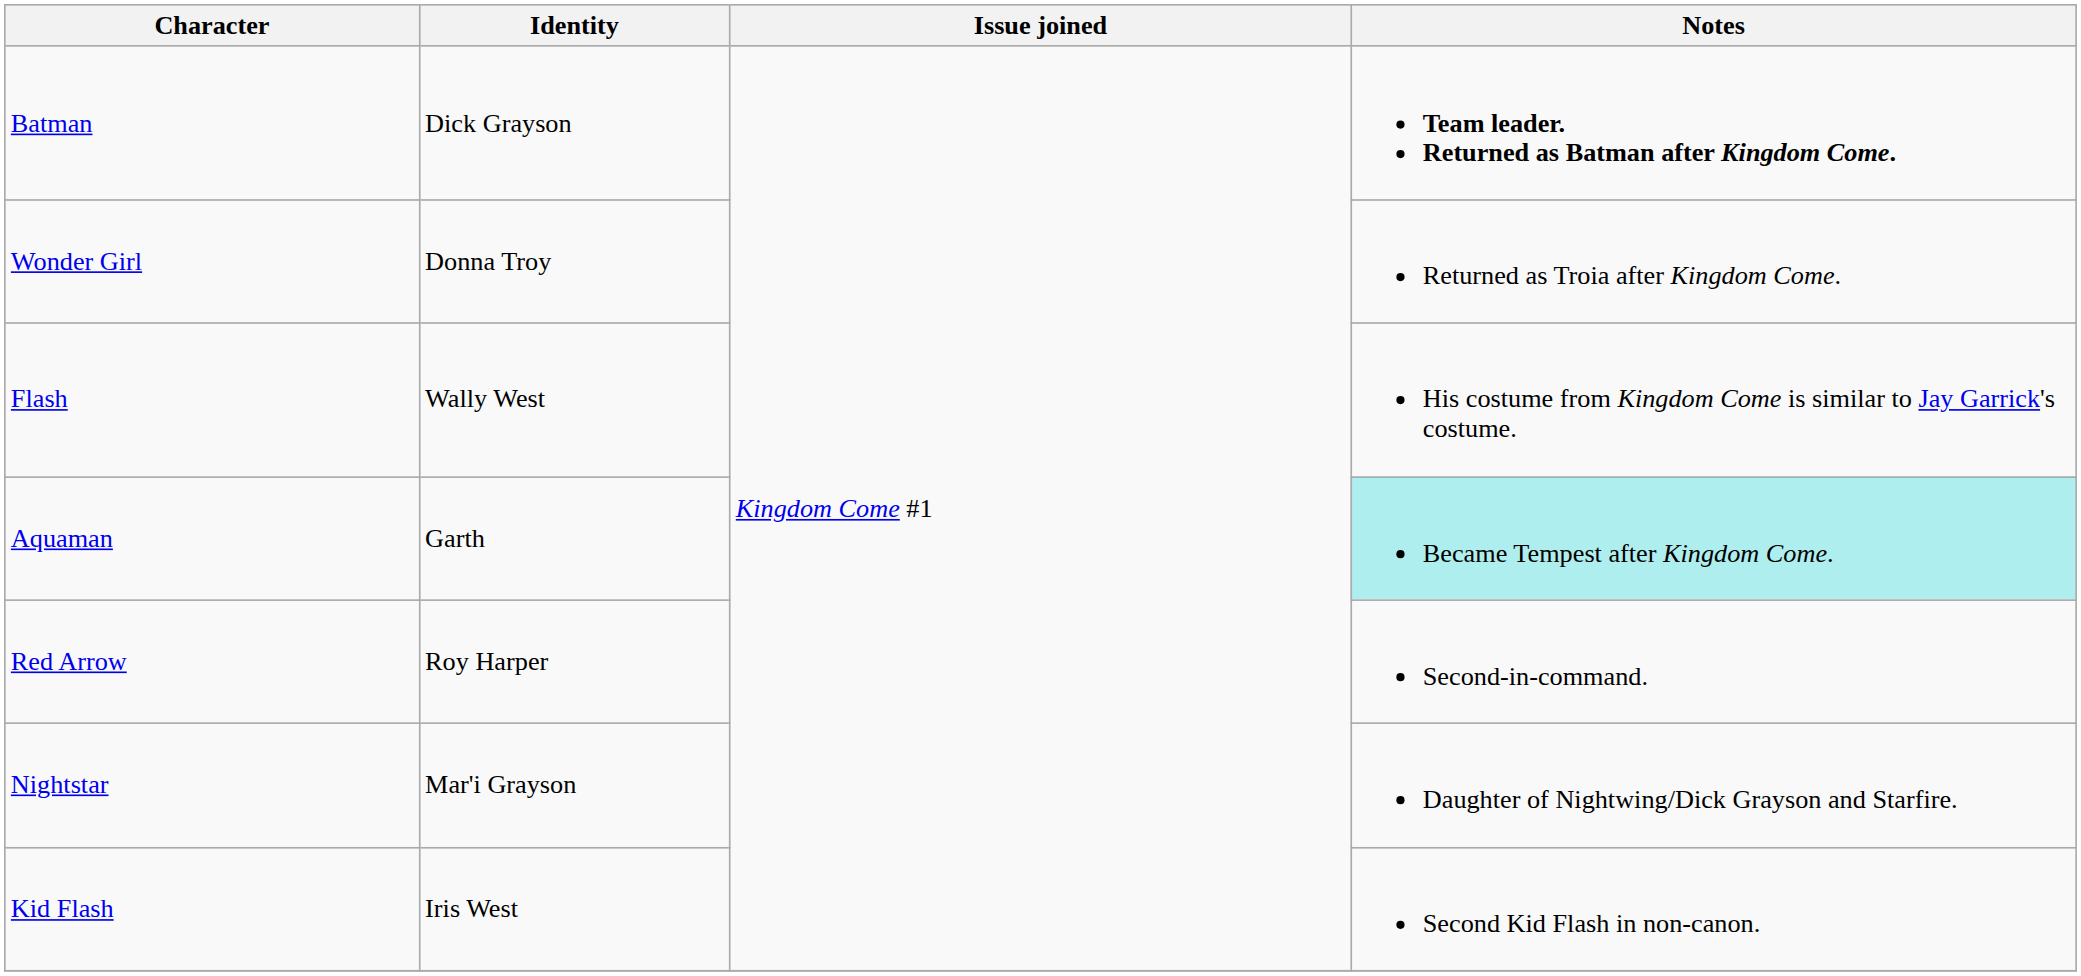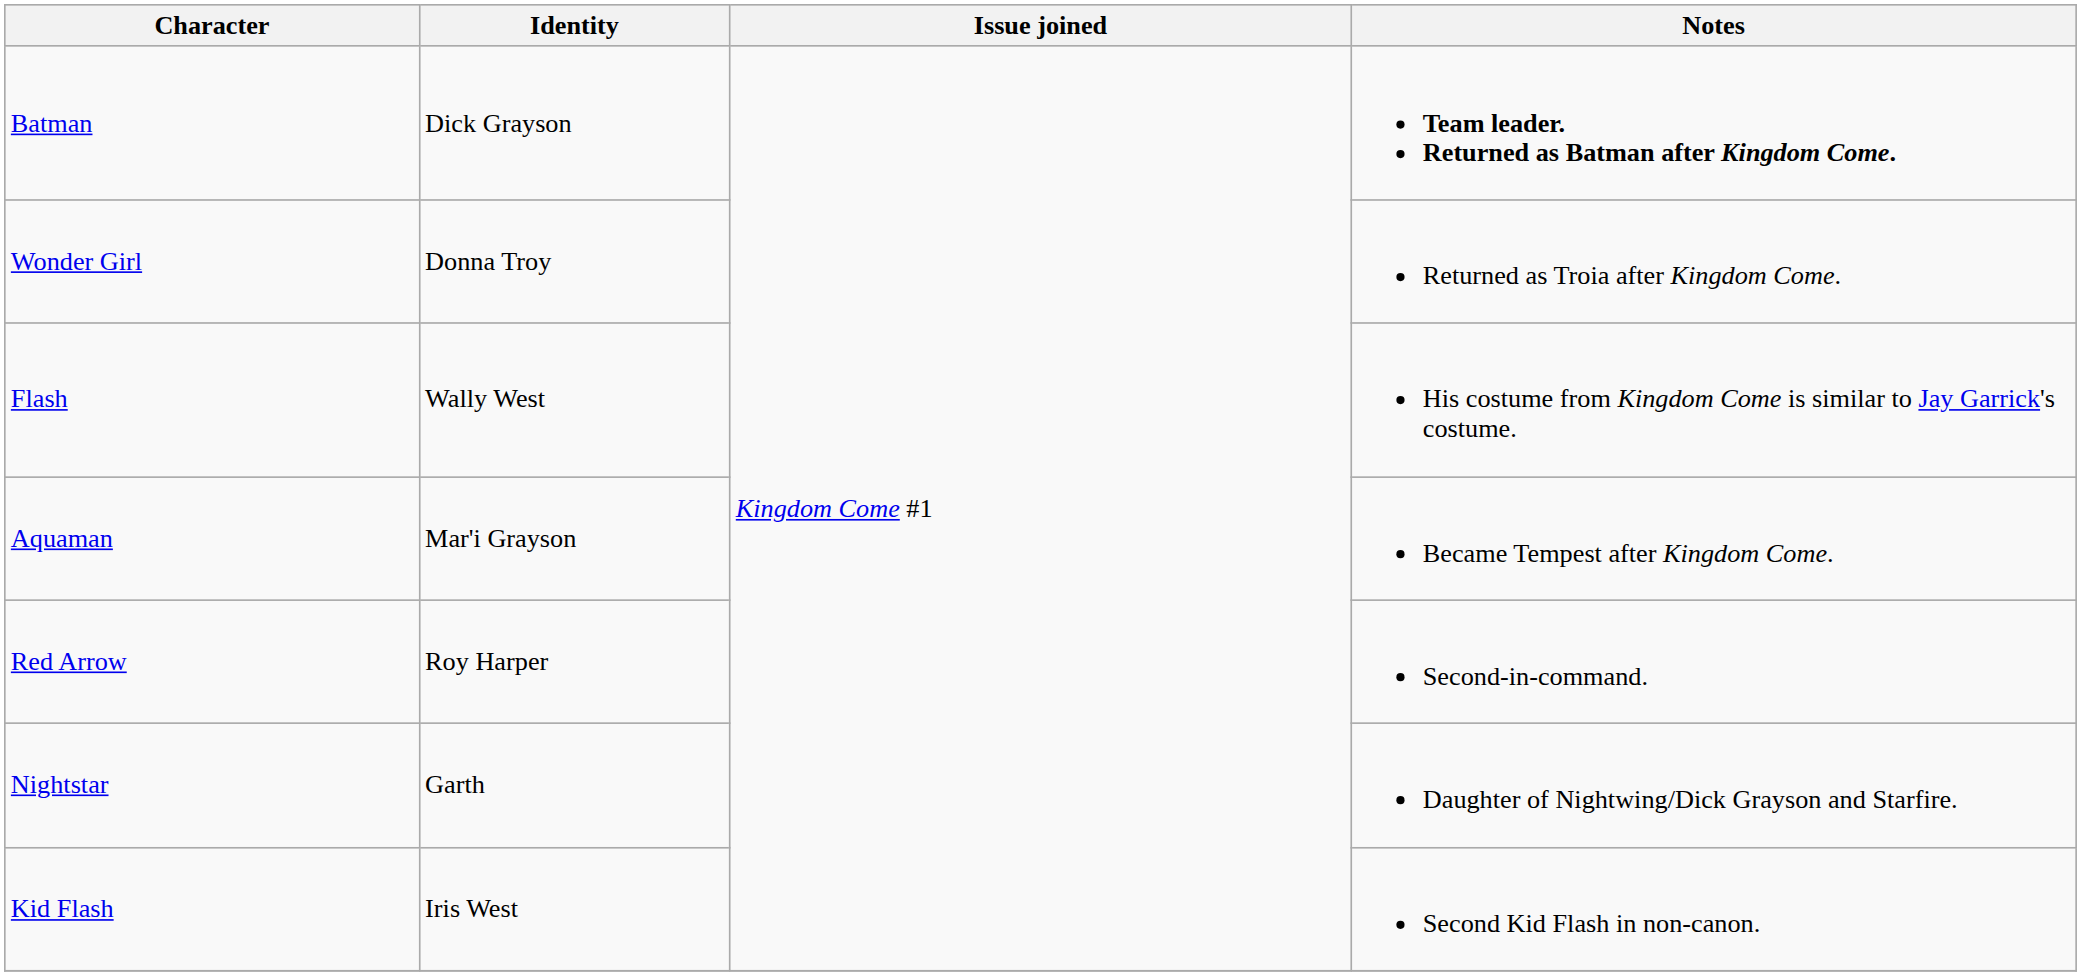Aquaman | Identity: Garth -> Mar'i Grayson
Aquaman | Notes: paleturquoise background -> no background
Nightstar | Identity: Mar'i Grayson -> Garth
